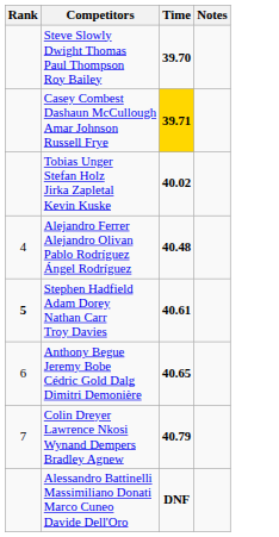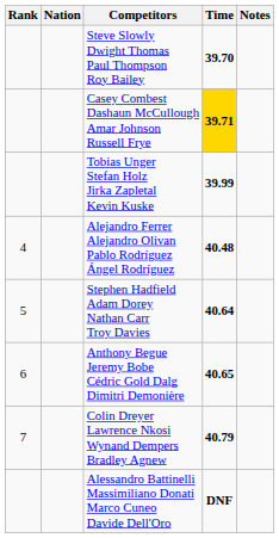+ column: Nation
Tobias Unger Stefan Holz Jirka Zapletal Kevin Kuske | Time: 40.02 -> 39.99
Stephen Hadfield Adam Dorey Nathan Carr Troy Davies | Rank: bold -> normal
Stephen Hadfield Adam Dorey Nathan Carr Troy Davies | Time: 40.61 -> 40.64
